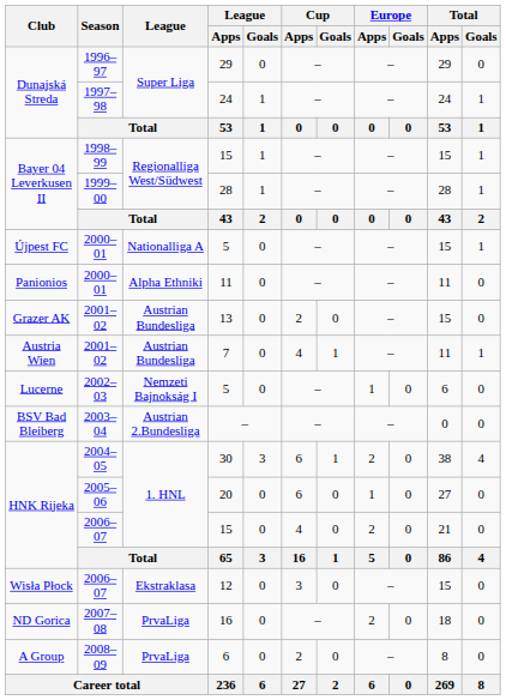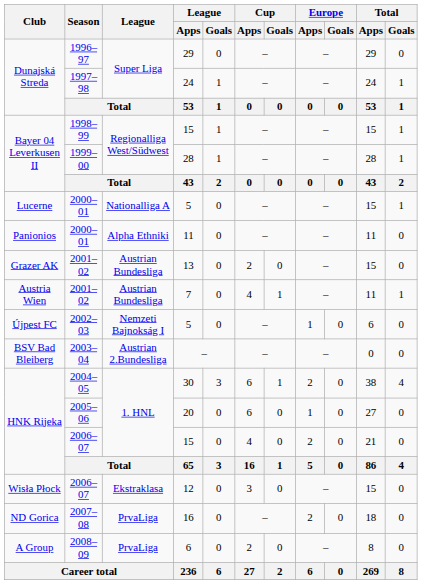2000–01 / 5 | Club: Újpest FC -> Lucerne
2002–03 / 5 | Club: Lucerne -> Újpest FC
